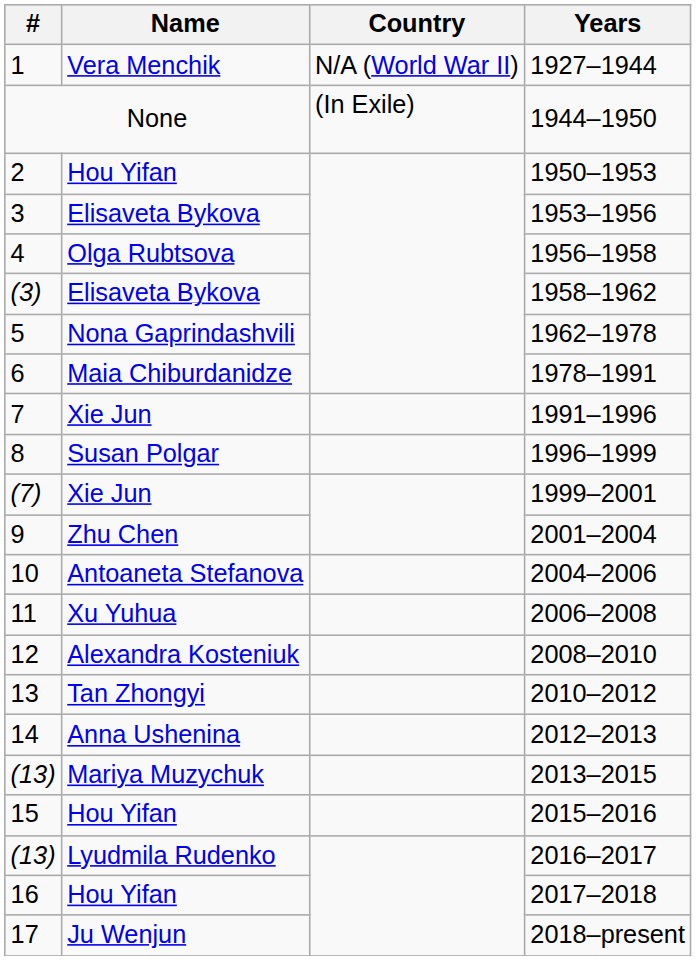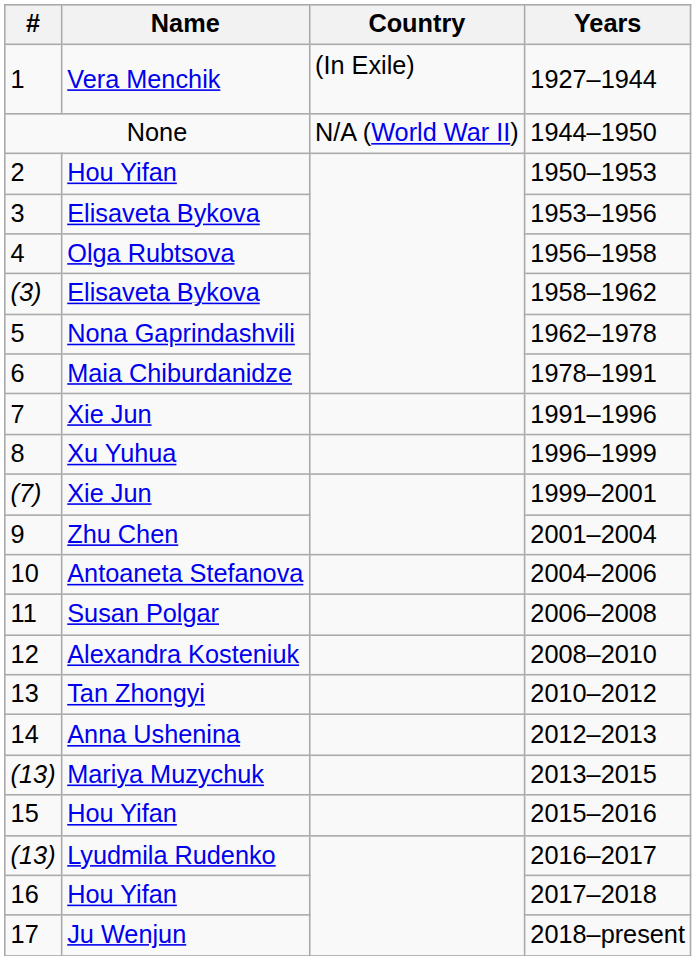1927–1944 | Country: N/A (World War II) -> (In Exile)
1944–1950 | Country: (In Exile) -> N/A (World War II)
1996–1999 | Name: Susan Polgar -> Xu Yuhua
2006–2008 | Name: Xu Yuhua -> Susan Polgar
